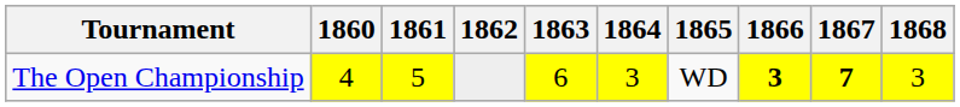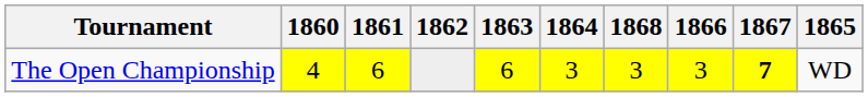columns swapped: 1865 <-> 1868
The Open Championship | 1861: 5 -> 6
The Open Championship | 1866: bold -> normal
